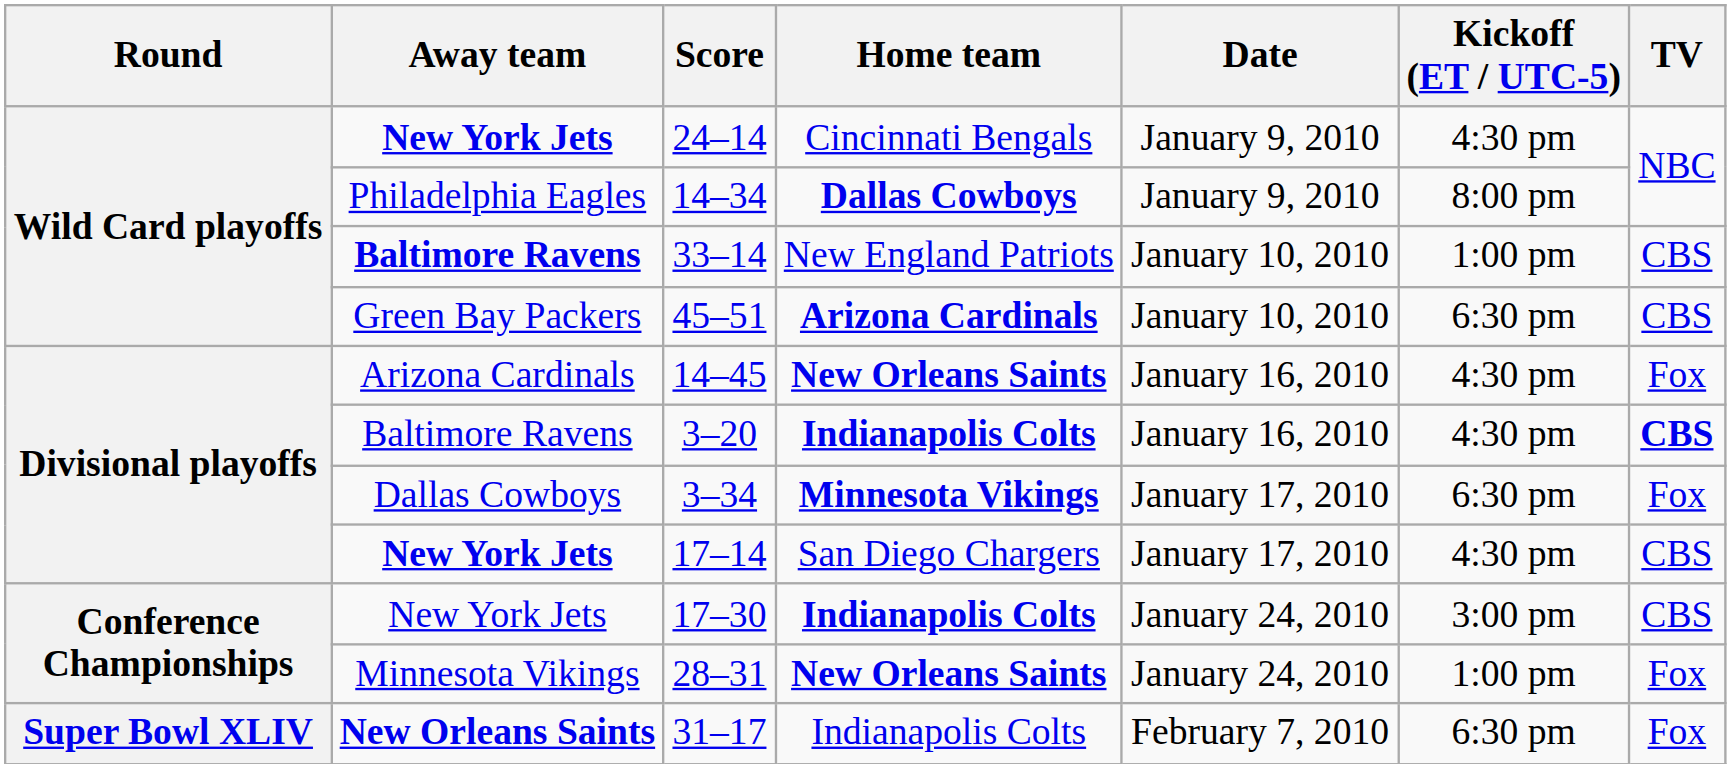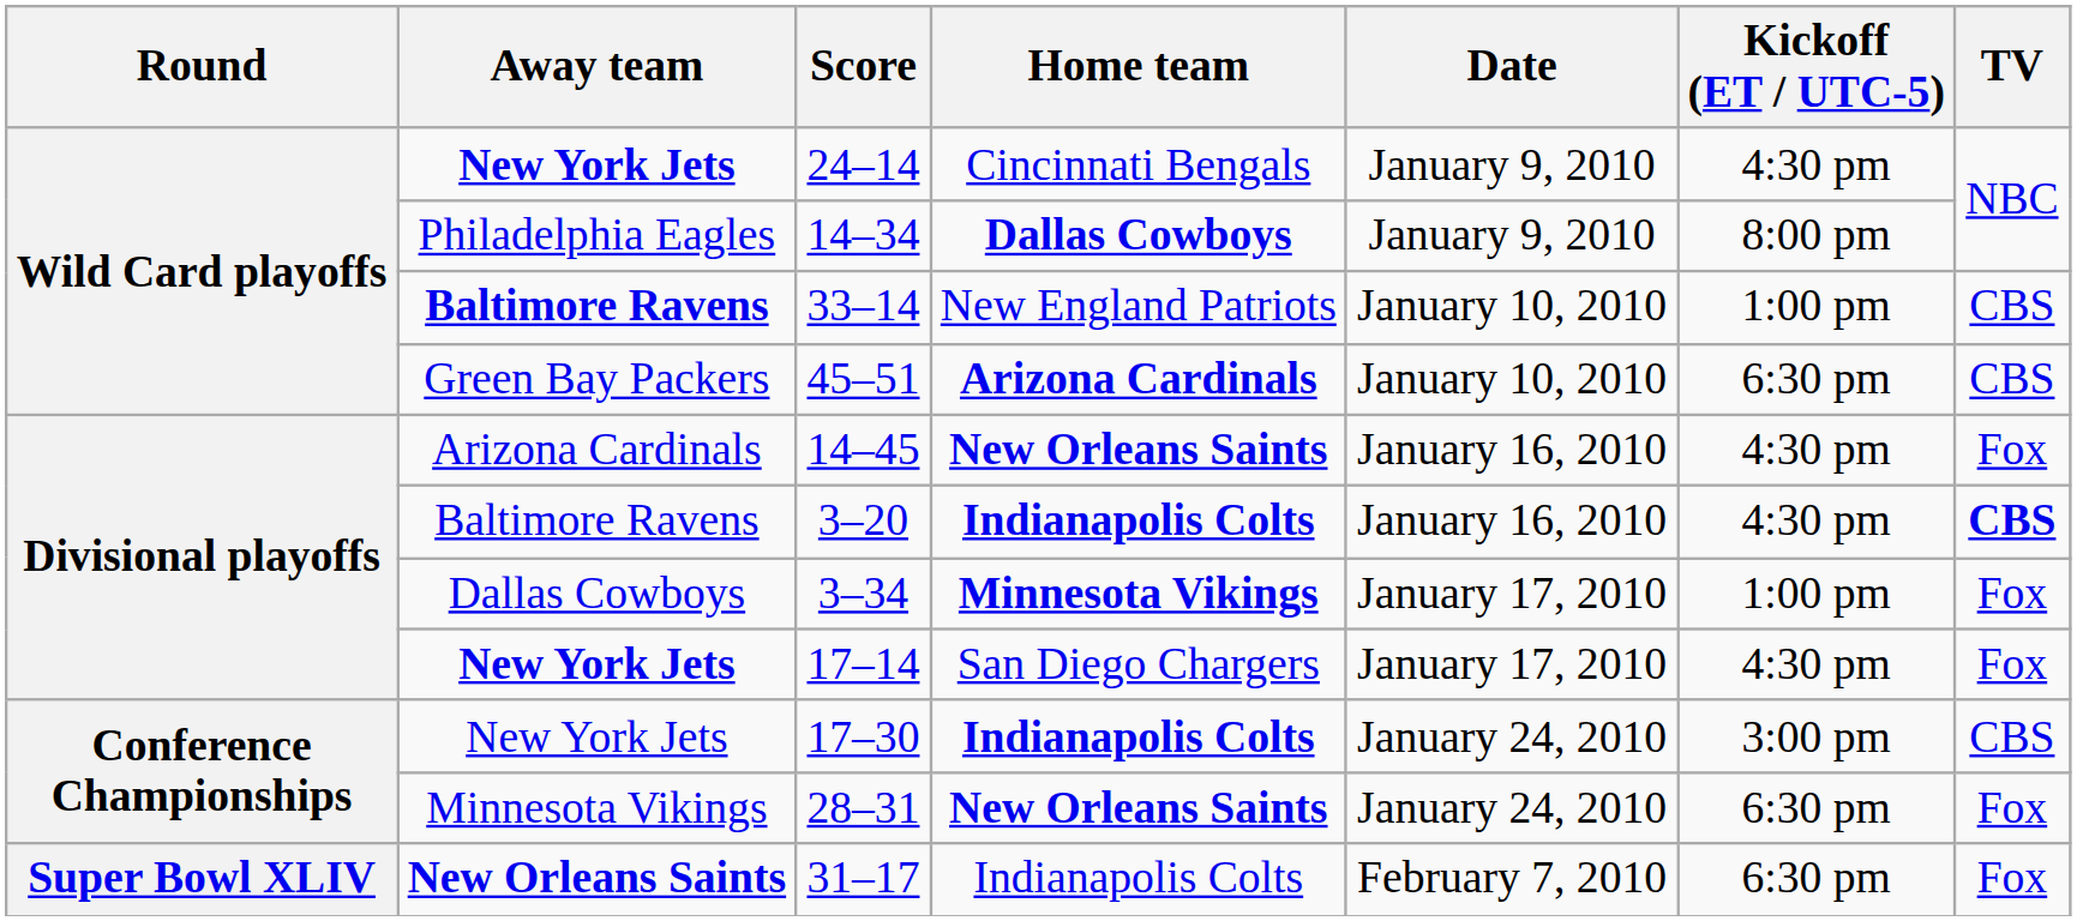3–34 | Kickoff (ET / UTC-5): 6:30 pm -> 1:00 pm
17–14 | TV: CBS -> Fox
28–31 | Kickoff (ET / UTC-5): 1:00 pm -> 6:30 pm
